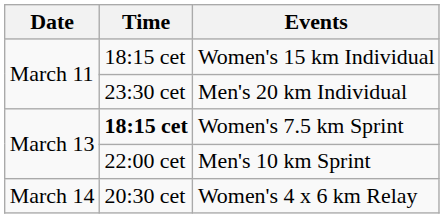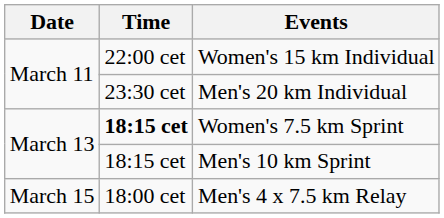Women's 15 km Individual | Time: 18:15 cet -> 22:00 cet
Men's 10 km Sprint | Time: 22:00 cet -> 18:15 cet
- row: March 14 | 20:30 cet | Women's 4 x 6 km Relay
+ row: March 15 | 18:00 cet | Men's 4 x 7.5 km Relay
